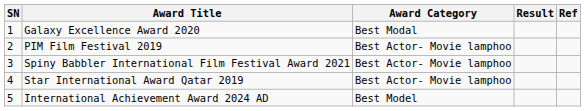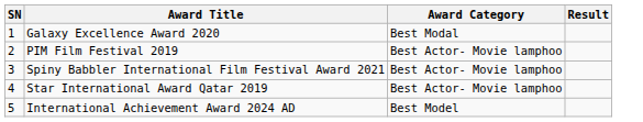- column: Ref
